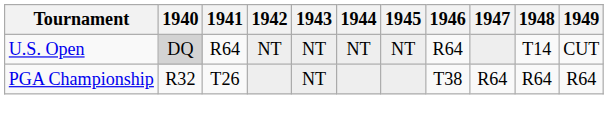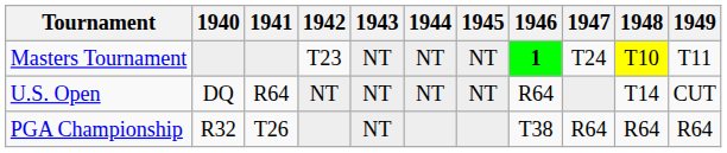+ row: Masters Tournament | T23 | NT | NT | NT | 1 | T24 | T10 | T11
U.S. Open | 1940: lightgrey background -> no background
